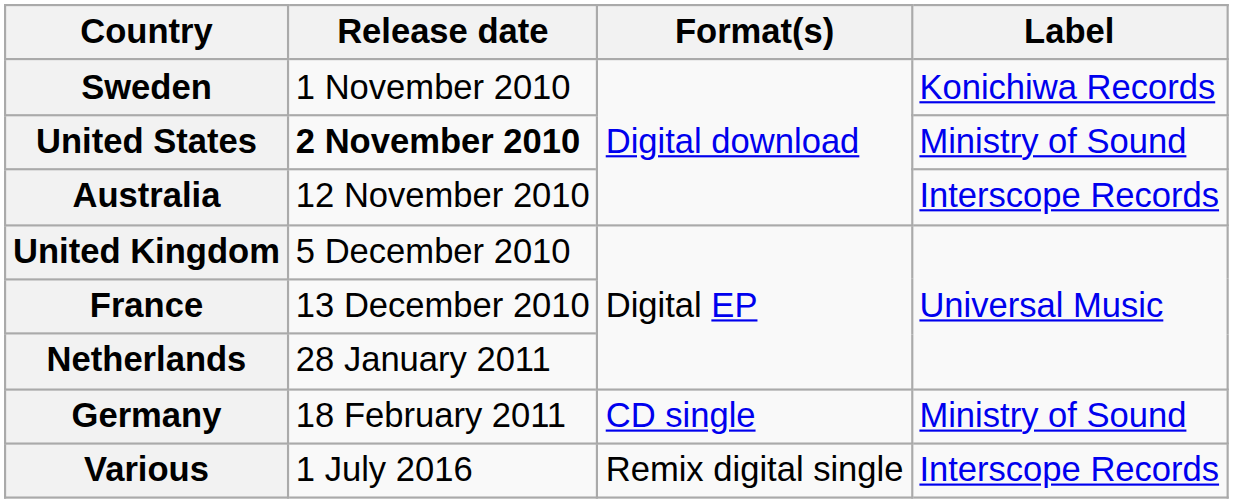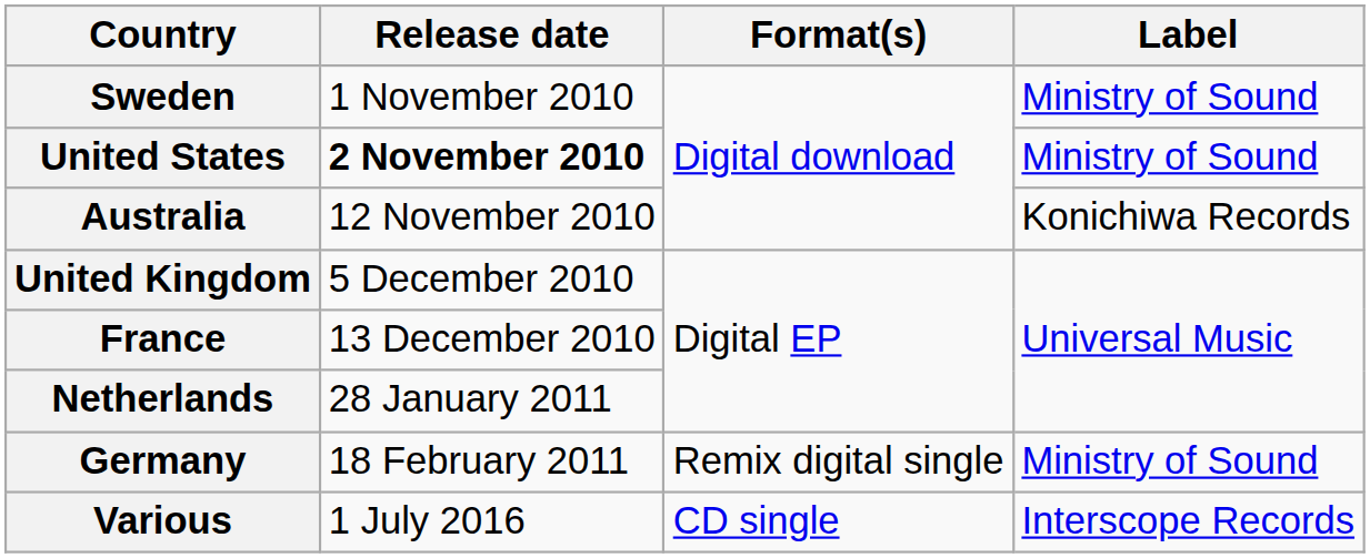Sweden | Label: Konichiwa Records -> Ministry of Sound
Australia | Label: Interscope Records -> Konichiwa Records
Germany | Format(s): CD single -> Remix digital single
Various | Format(s): Remix digital single -> CD single
